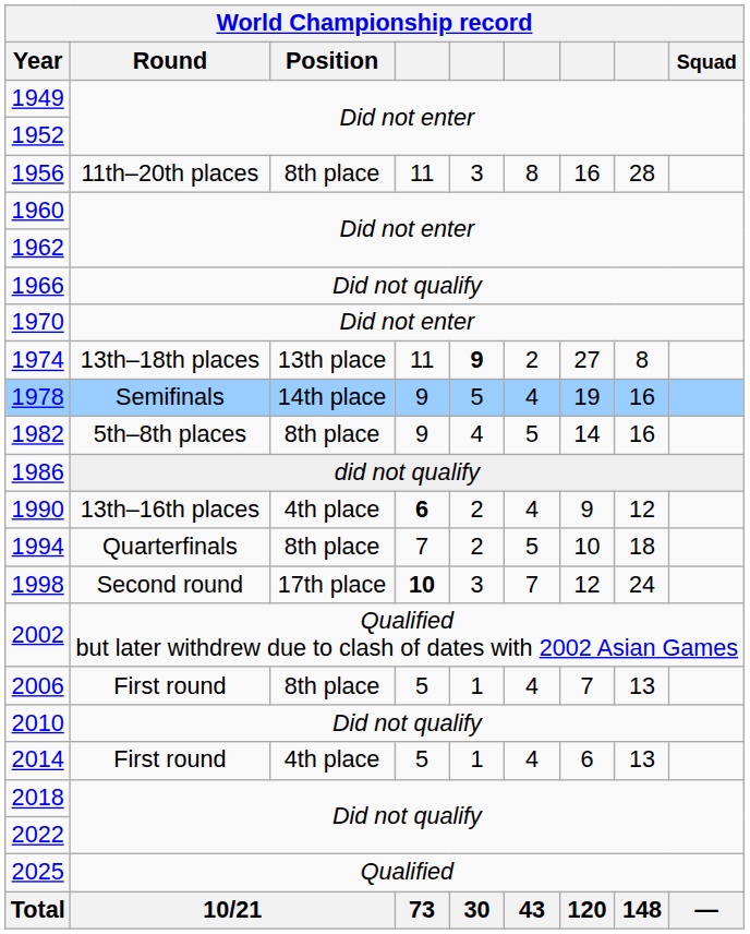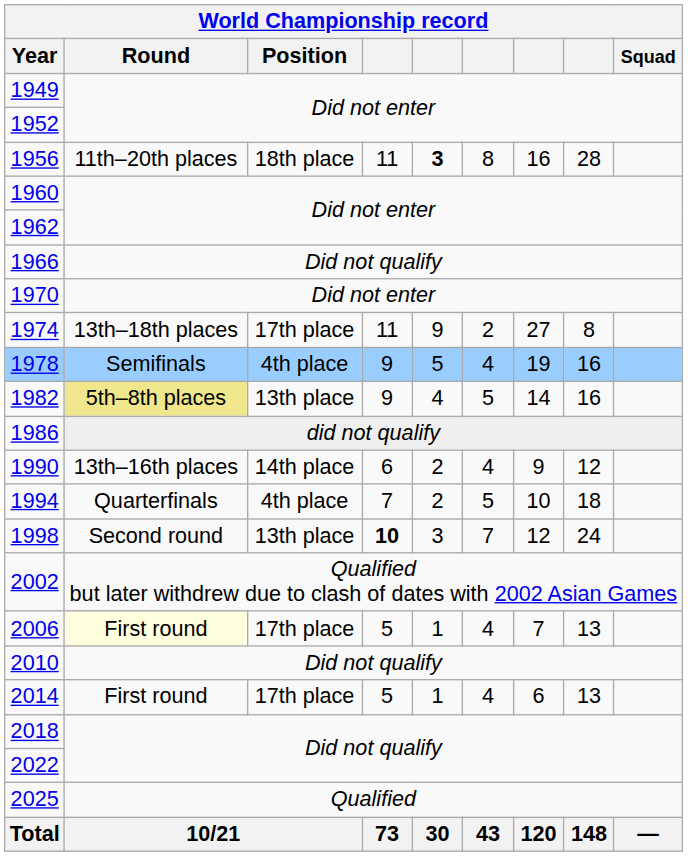1956 | Position: 8th place -> 18th place
1956 | column 5: normal -> bold
1974 | Position: 13th place -> 17th place
1974 | column 5: bold -> normal
1978 | Position: 14th place -> 4th place
1982 | Round: no background -> khaki background
1982 | Position: 8th place -> 13th place
1990 | Position: 4th place -> 14th place
1990 | column 4: bold -> normal
1994 | Position: 8th place -> 4th place
1998 | Position: 17th place -> 13th place
2006 | Round: no background -> lightyellow background
2006 | Position: 8th place -> 17th place
2014 | Position: 4th place -> 17th place
